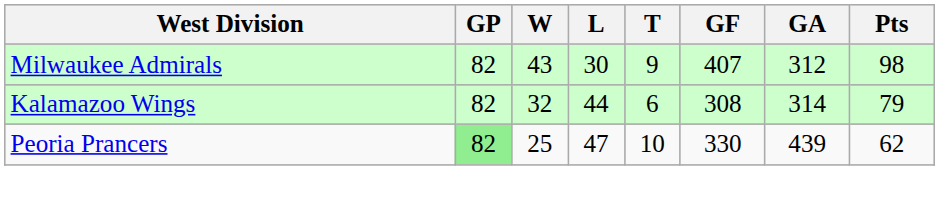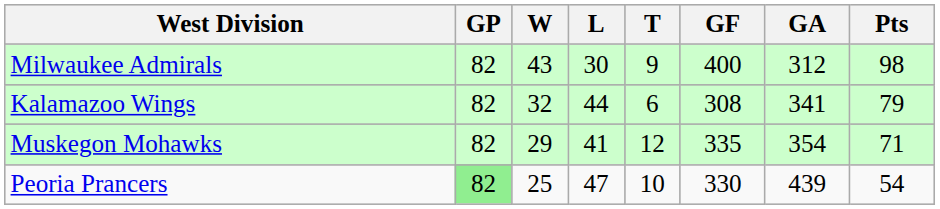Milwaukee Admirals | GF: 407 -> 400
Kalamazoo Wings | GA: 314 -> 341
+ row: Muskegon Mohawks | 82 | 29 | 41 | 12 | 335 | 354 | 71
Peoria Prancers | Pts: 62 -> 54
